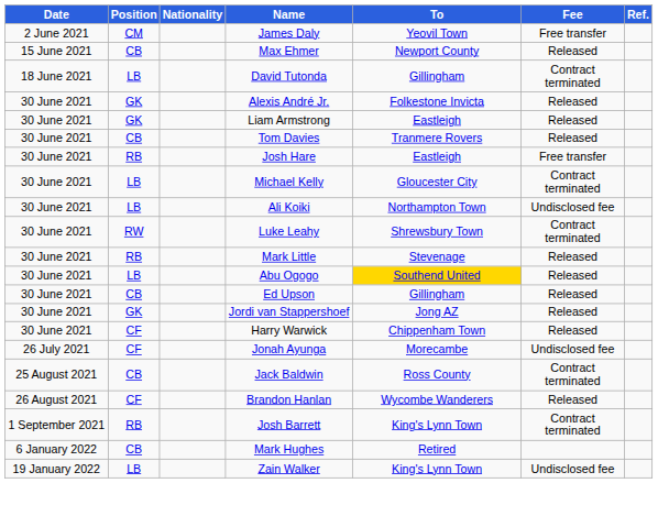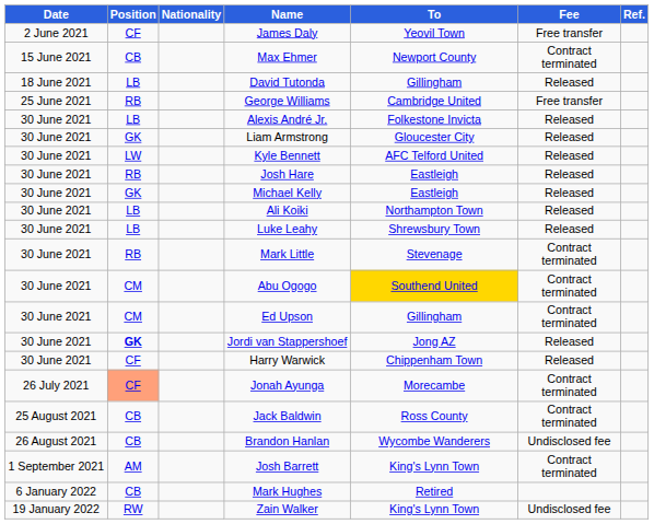James Daly | Position: CM -> CF
Max Ehmer | Fee: Released -> Contract terminated
David Tutonda | Fee: Contract terminated -> Released
+ row: 25 June 2021 | RB | George Williams | Cambridge United | Free transfer
Alexis André Jr. | Position: GK -> LB
Liam Armstrong | To: Eastleigh -> Gloucester City
+ row: 30 June 2021 | LW | Kyle Bennett | AFC Telford United | Released
- row: 30 June 2021 | CB | Tom Davies | Tranmere Rovers | Released
Josh Hare | Fee: Free transfer -> Released
Michael Kelly | Position: LB -> GK
Michael Kelly | To: Gloucester City -> Eastleigh
Michael Kelly | Fee: Contract terminated -> Released
Ali Koiki | Fee: Undisclosed fee -> Released
Luke Leahy | Position: RW -> LB
Luke Leahy | Fee: Contract terminated -> Released
Mark Little | Fee: Released -> Contract terminated
Abu Ogogo | Position: LB -> CM
Abu Ogogo | Fee: Released -> Contract terminated
Ed Upson | Position: CB -> CM
Ed Upson | Fee: Released -> Contract terminated
Jordi van Stappershoef | Position: normal -> bold
Jonah Ayunga | Position: no background -> lightsalmon background
Jonah Ayunga | Fee: Undisclosed fee -> Contract terminated
Brandon Hanlan | Position: CF -> CB
Brandon Hanlan | Fee: Released -> Undisclosed fee
Josh Barrett | Position: RB -> AM
Zain Walker | Position: LB -> RW
